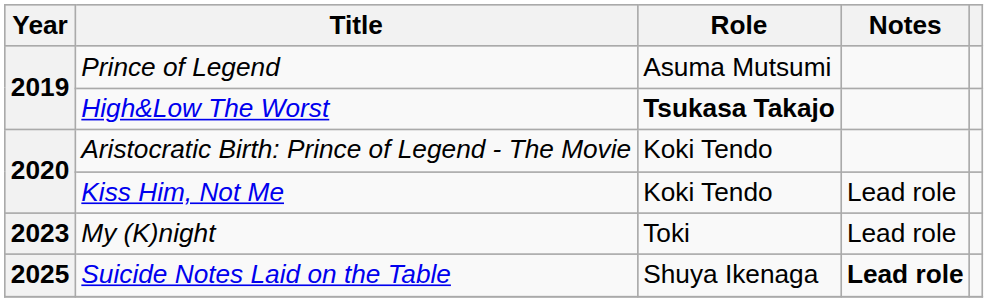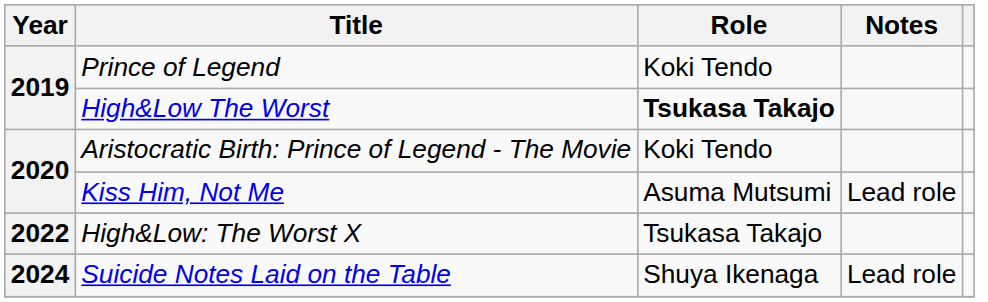Prince of Legend | Role: Asuma Mutsumi -> Koki Tendo
Kiss Him, Not Me | Role: Koki Tendo -> Asuma Mutsumi
+ row: 2022 | High&Low: The Worst X | Tsukasa Takajo
- row: 2023 | My (K)night | Toki | Lead role
Suicide Notes Laid on the Table | Year: 2025 -> 2024
Suicide Notes Laid on the Table | Notes: bold -> normal
